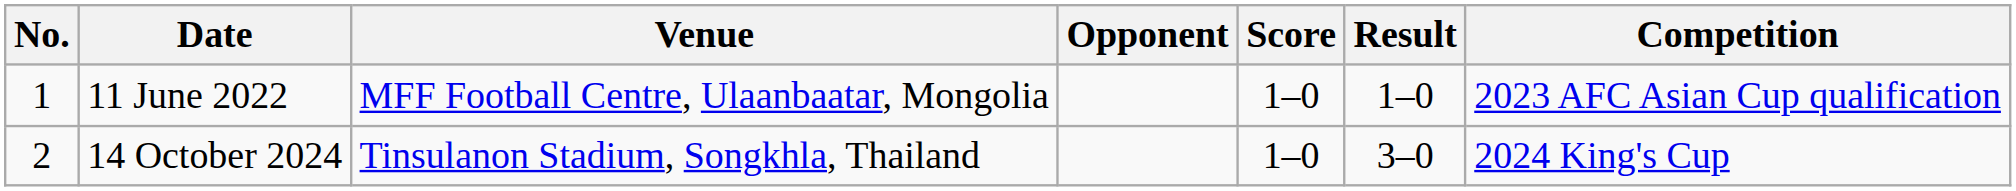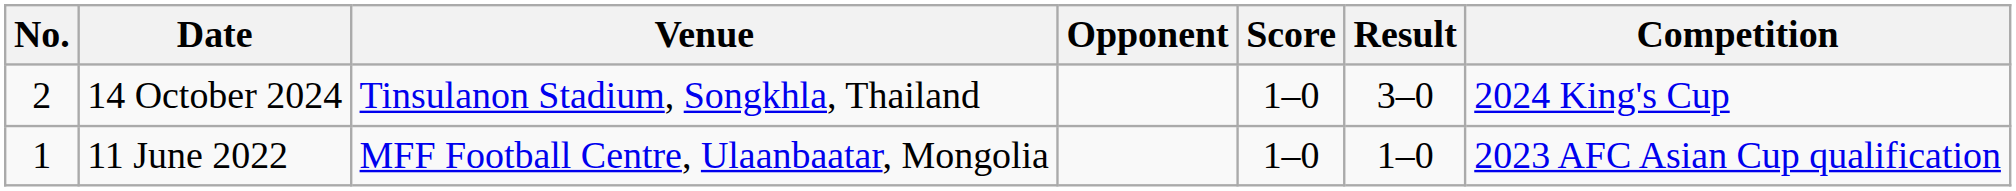rows swapped: 11 June 2022 <-> 14 October 2024
